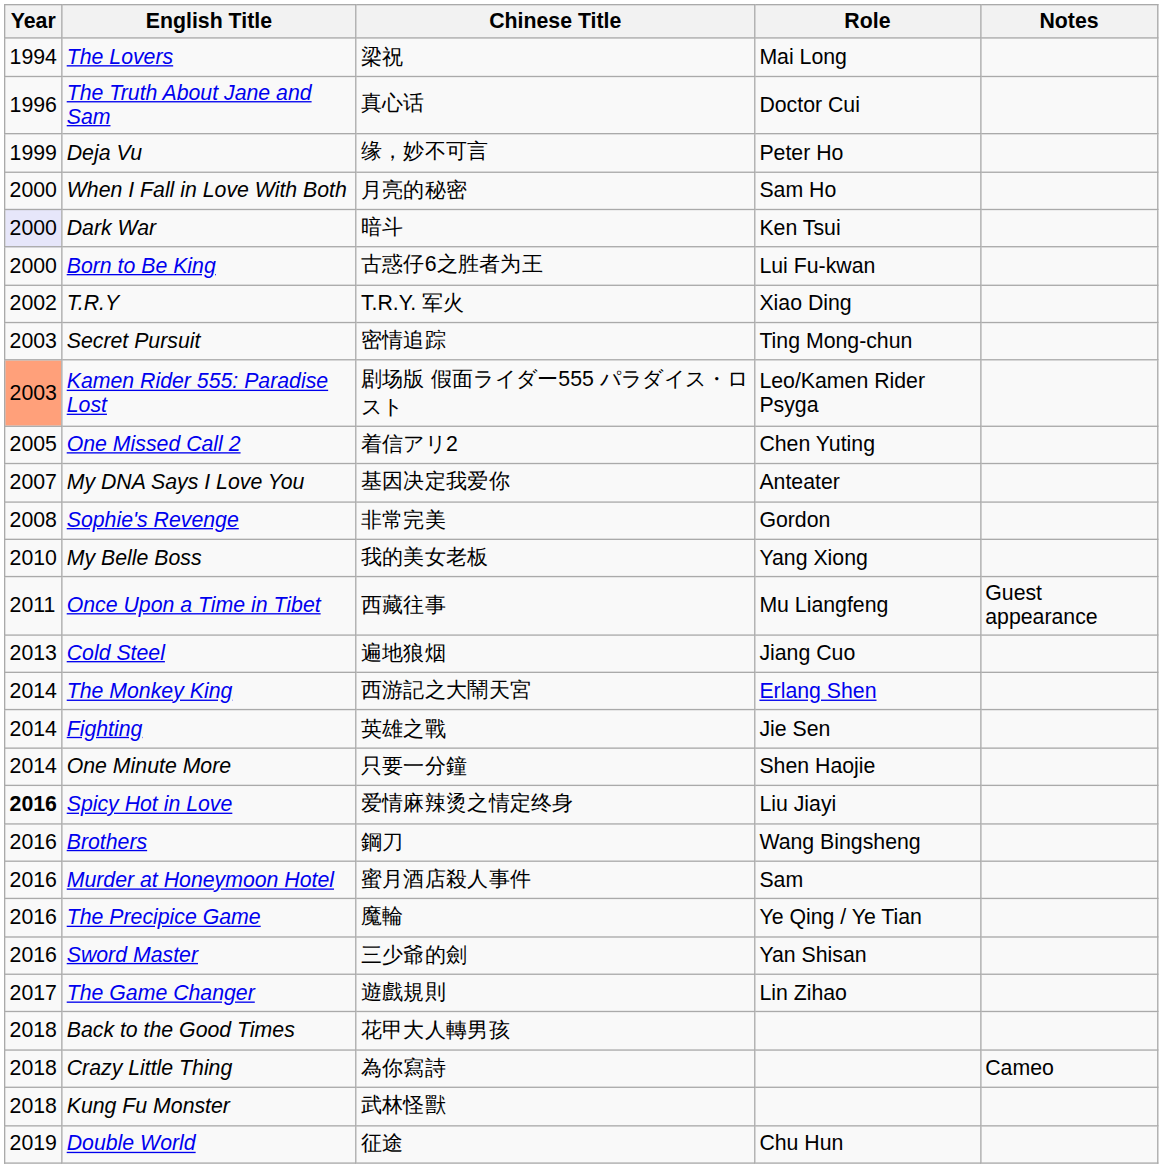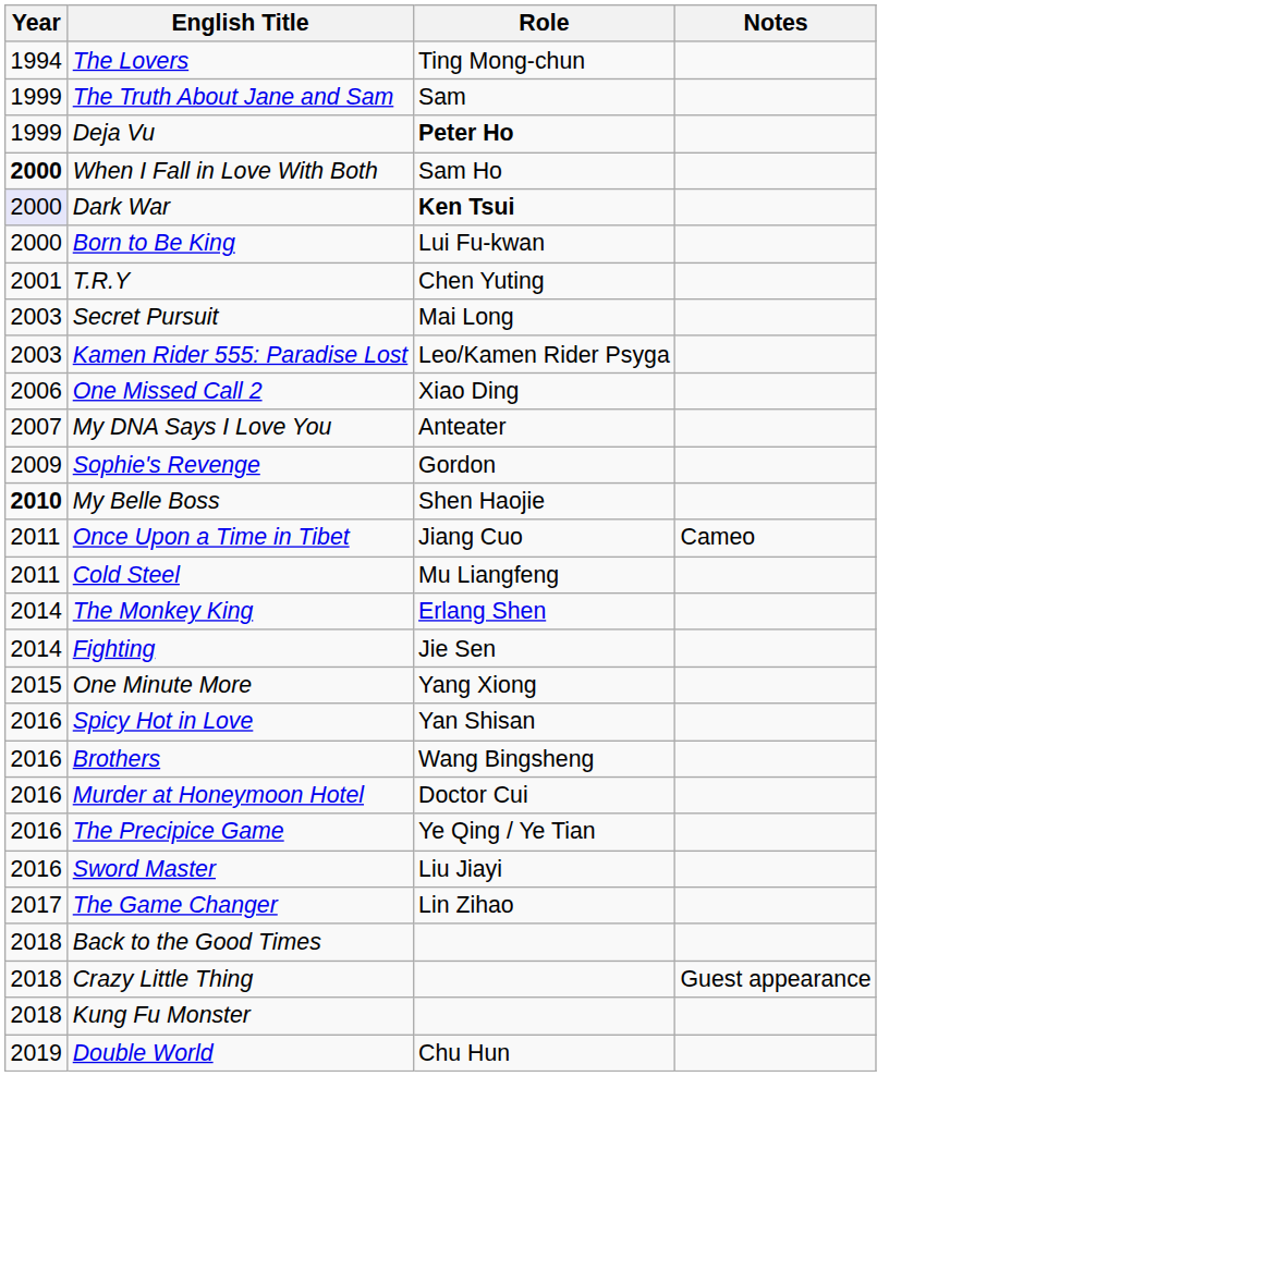- column: Chinese Title | 梁祝 | 真心话 | 缘，妙不可言 | 月亮的秘密 | 暗斗 | 古惑仔6之胜者为王 | T.R.Y. 军火 | 密情追踪 | 剧场版 假面ライダー555 パラダイス・ロスト | 着信アリ2 | 基因决定我爱你 | 非常完美 | 我的美女老板 | 西藏往事 | 遍地狼烟 | 西游記之大鬧天宮 | 英雄之戰 | 只要一分鐘 | 爱情麻辣烫之情定终身 | 鋼刀 | 蜜月酒店殺人事件 | 魔輪 | 三少爺的劍 | 遊戲規則 | 花甲大人轉男孩 | 為你寫詩 | 武林怪獸 | 征途
The Lovers | Role: Mai Long -> Ting Mong-chun
The Truth About Jane and Sam | Year: 1996 -> 1999
The Truth About Jane and Sam | Role: Doctor Cui -> Sam
Deja Vu | Role: normal -> bold
When I Fall in Love With Both | Year: normal -> bold
Dark War | Role: normal -> bold
T.R.Y | Year: 2002 -> 2001
T.R.Y | Role: Xiao Ding -> Chen Yuting
Secret Pursuit | Role: Ting Mong-chun -> Mai Long
Kamen Rider 555: Paradise Lost | Year: lightsalmon background -> no background
One Missed Call 2 | Year: 2005 -> 2006
One Missed Call 2 | Role: Chen Yuting -> Xiao Ding
Sophie's Revenge | Year: 2008 -> 2009
My Belle Boss | Year: normal -> bold
My Belle Boss | Role: Yang Xiong -> Shen Haojie
Once Upon a Time in Tibet | Role: Mu Liangfeng -> Jiang Cuo
Once Upon a Time in Tibet | Notes: Guest appearance -> Cameo
Cold Steel | Year: 2013 -> 2011
Cold Steel | Role: Jiang Cuo -> Mu Liangfeng
One Minute More | Year: 2014 -> 2015
One Minute More | Role: Shen Haojie -> Yang Xiong
Spicy Hot in Love | Year: bold -> normal
Spicy Hot in Love | Role: Liu Jiayi -> Yan Shisan
Murder at Honeymoon Hotel | Role: Sam -> Doctor Cui
Sword Master | Role: Yan Shisan -> Liu Jiayi
Crazy Little Thing | Notes: Cameo -> Guest appearance
